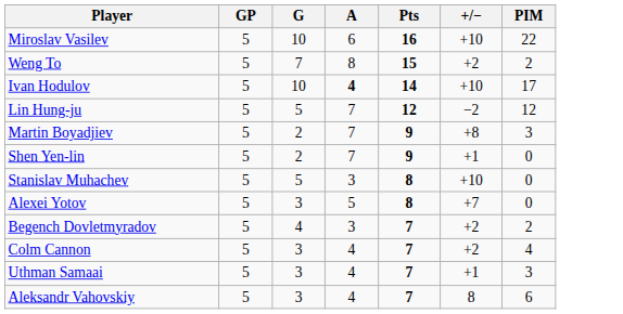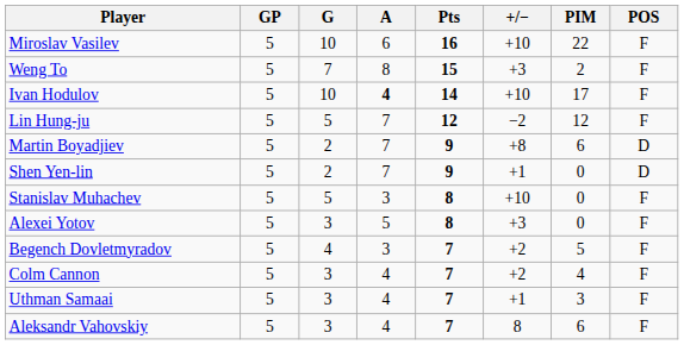+ column: POS | F | F | F | F | D | D | F | F | F | F | F | F
Weng To | +/−: +2 -> +3
Martin Boyadjiev | PIM: 3 -> 6
Alexei Yotov | +/−: +7 -> +3
Begench Dovletmyradov | PIM: 2 -> 5
